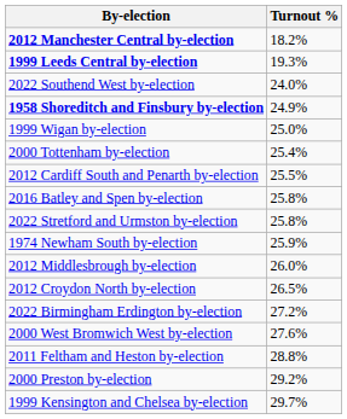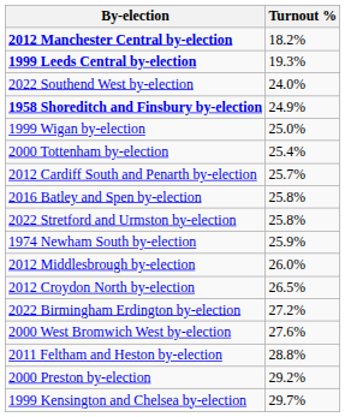2012 Cardiff South and Penarth by-election | Turnout %: 25.5% -> 25.7%
